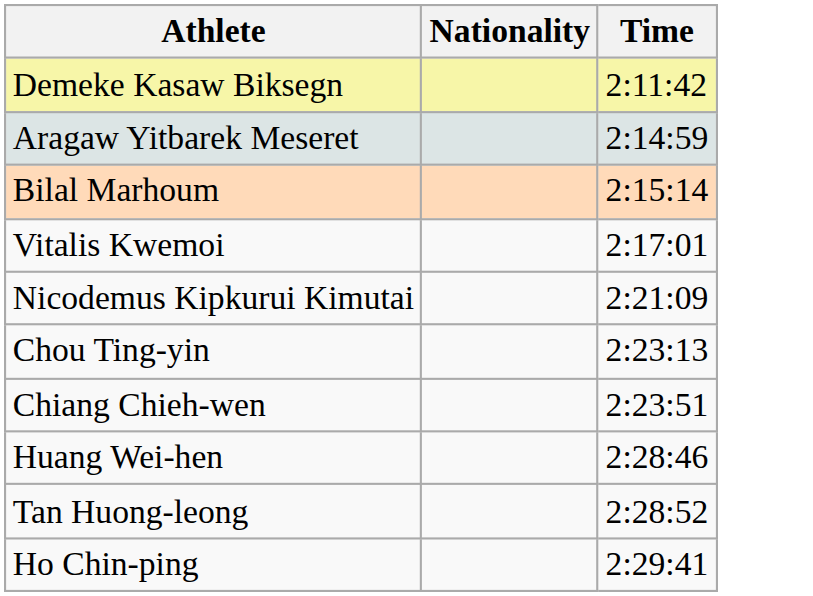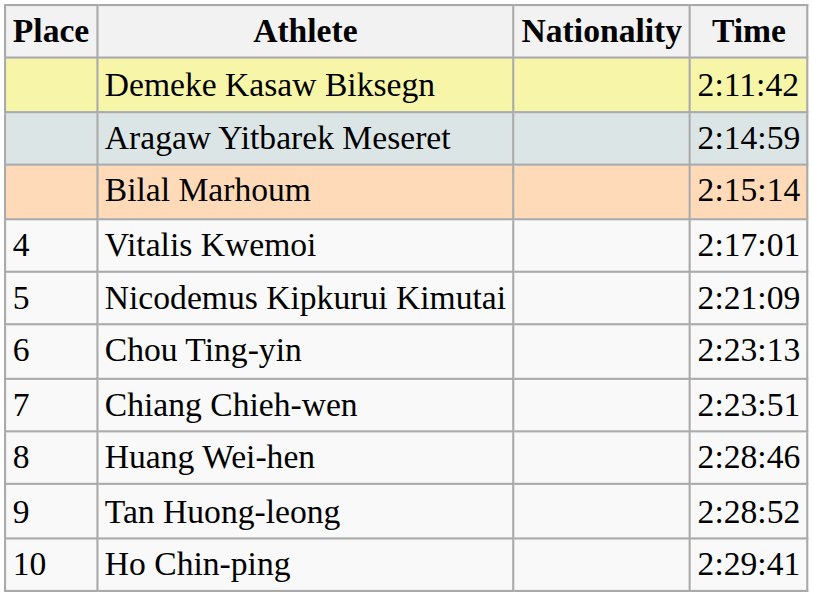+ column: Place | 4 | 5 | 6 | 7 | 8 | 9 | 10
